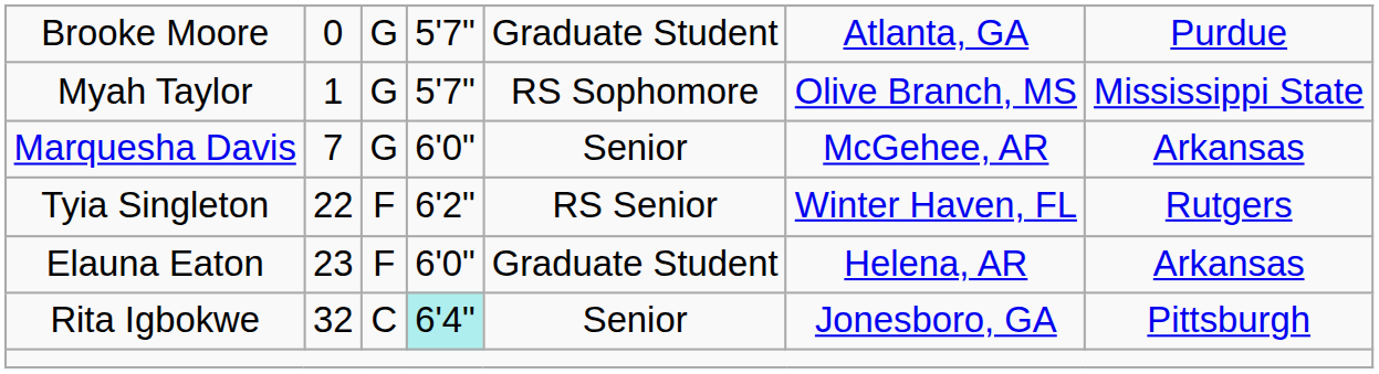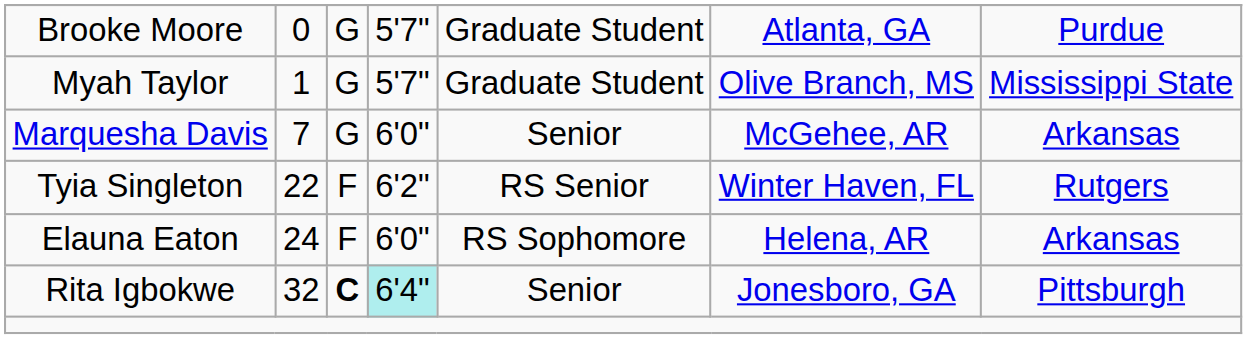Myah Taylor | column 5: RS Sophomore -> Graduate Student
Elauna Eaton | column 2: 23 -> 24
Elauna Eaton | column 5: Graduate Student -> RS Sophomore
Rita Igbokwe | column 3: normal -> bold
